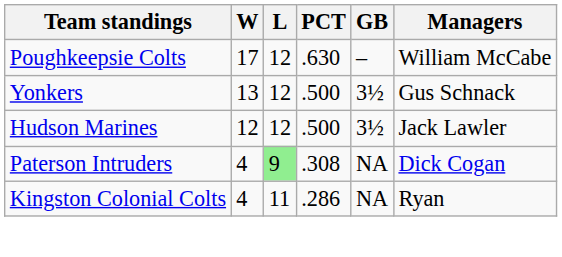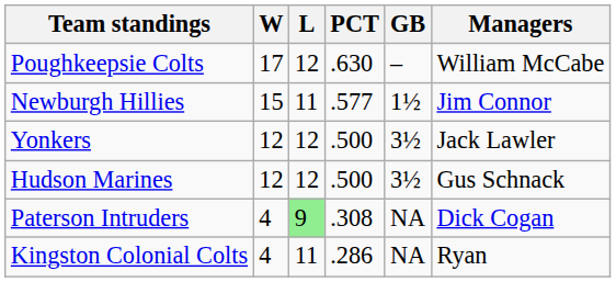+ row: Newburgh Hillies | 15 | 11 | .577 | 1½ | Jim Connor
Yonkers | W: 13 -> 12
Yonkers | Managers: Gus Schnack -> Jack Lawler
Hudson Marines | Managers: Jack Lawler -> Gus Schnack
